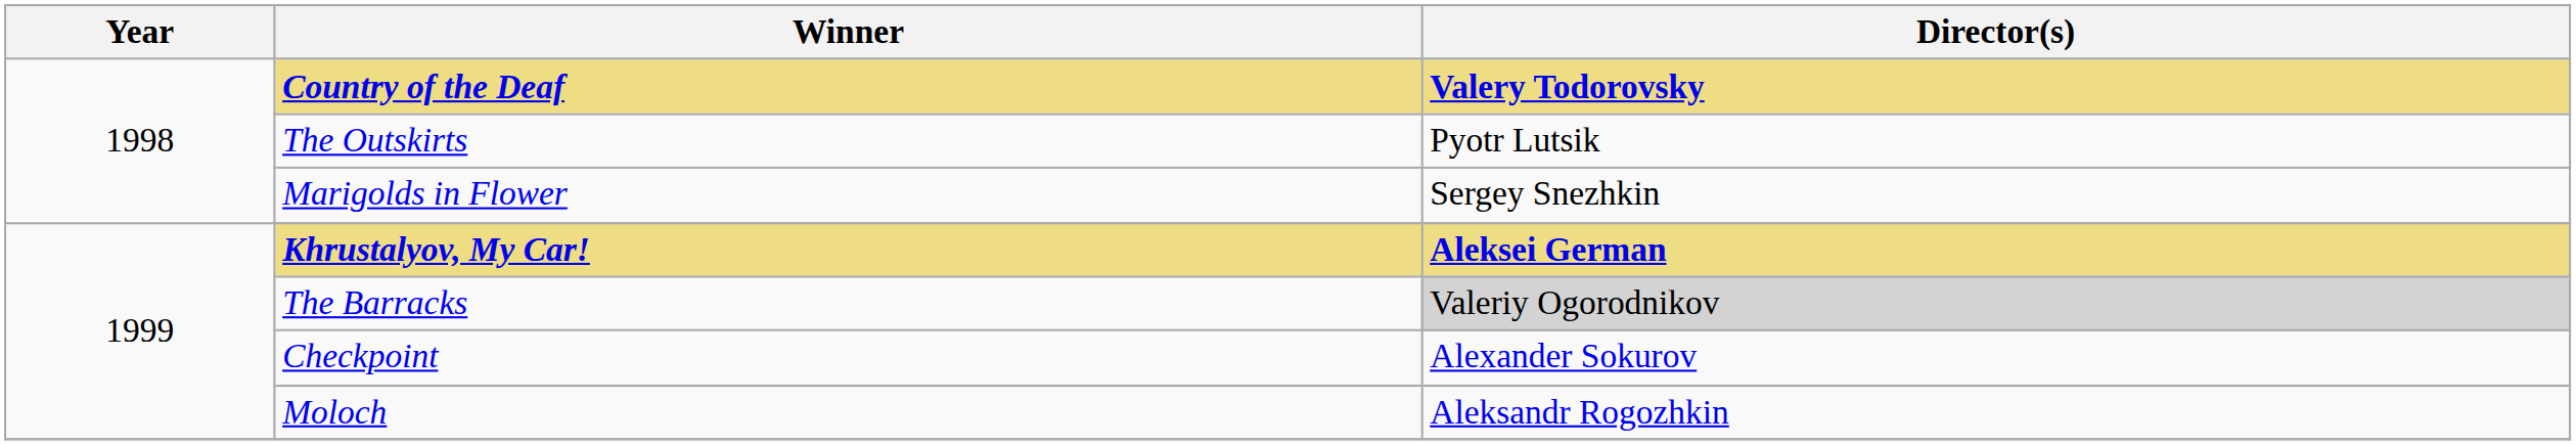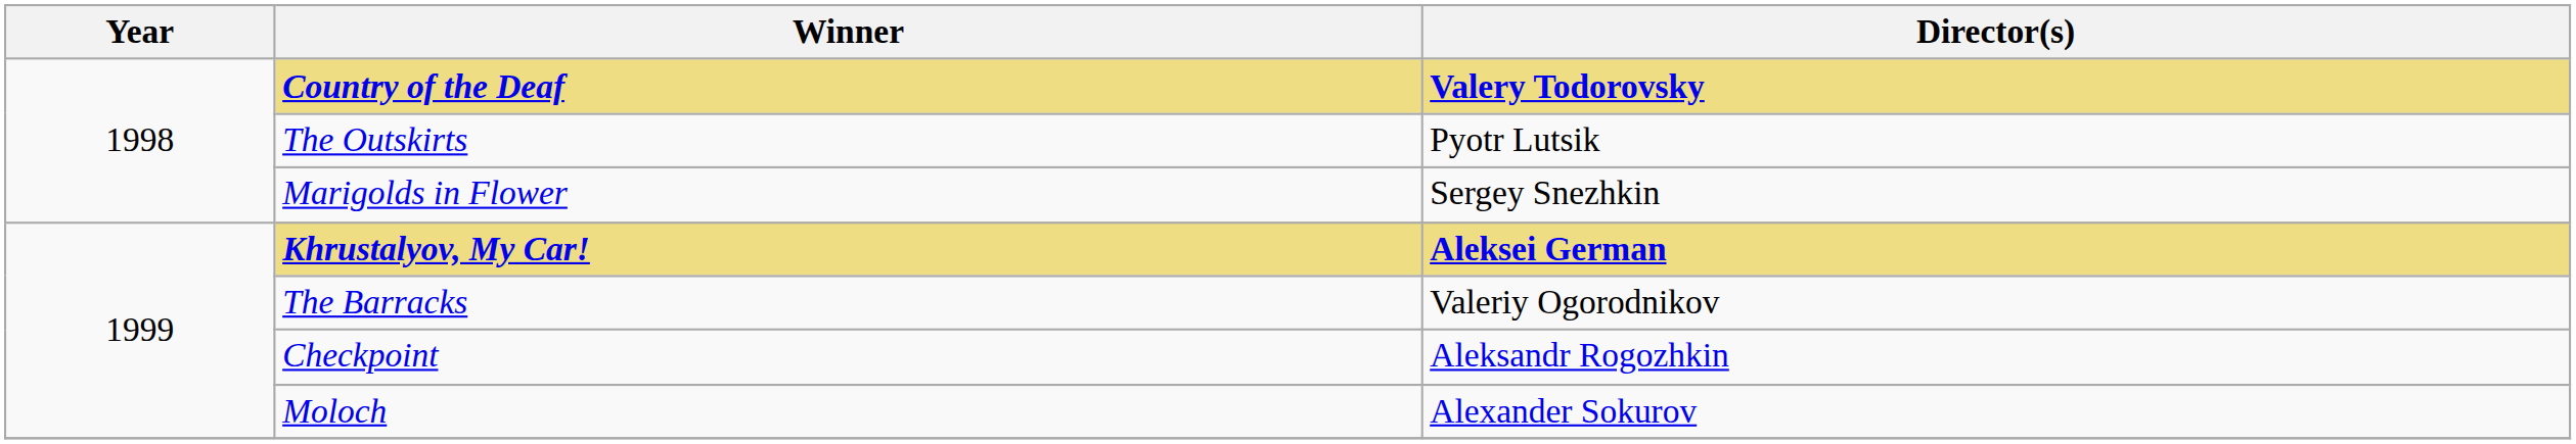The Barracks | Director(s): lightgrey background -> no background
Checkpoint | Director(s): Alexander Sokurov -> Aleksandr Rogozhkin
Moloch | Director(s): Aleksandr Rogozhkin -> Alexander Sokurov
